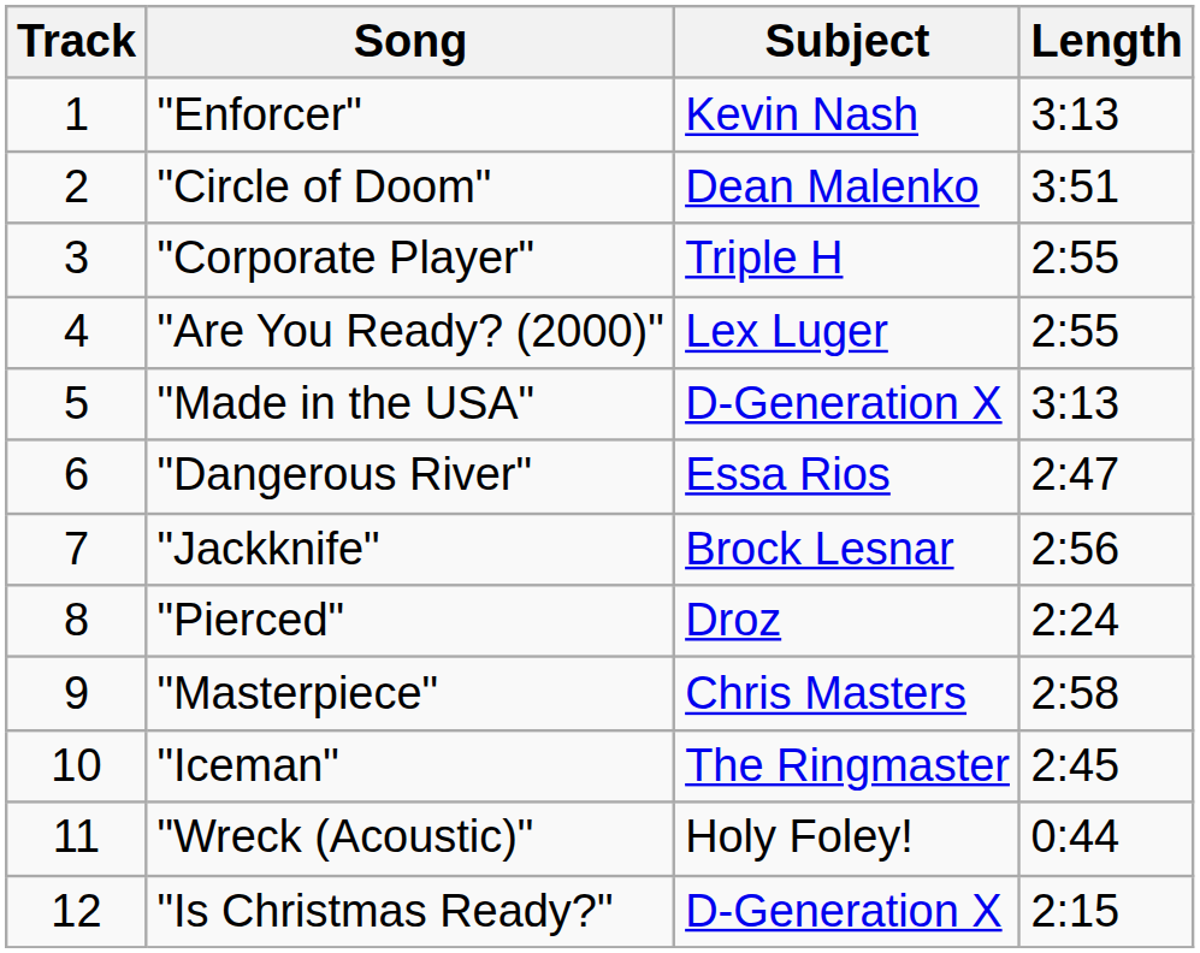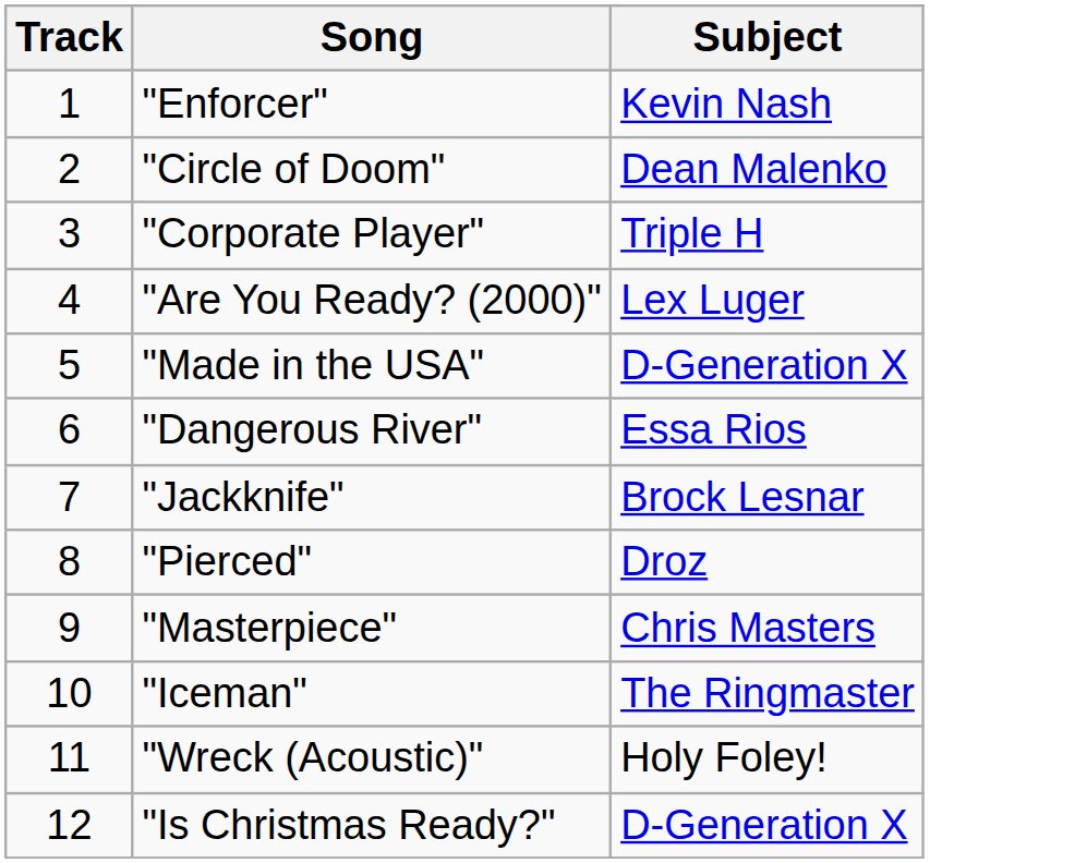- column: Length | 3:13 | 3:51 | 2:55 | 2:55 | 3:13 | 2:47 | 2:56 | 2:24 | 2:58 | 2:45 | 0:44 | 2:15
